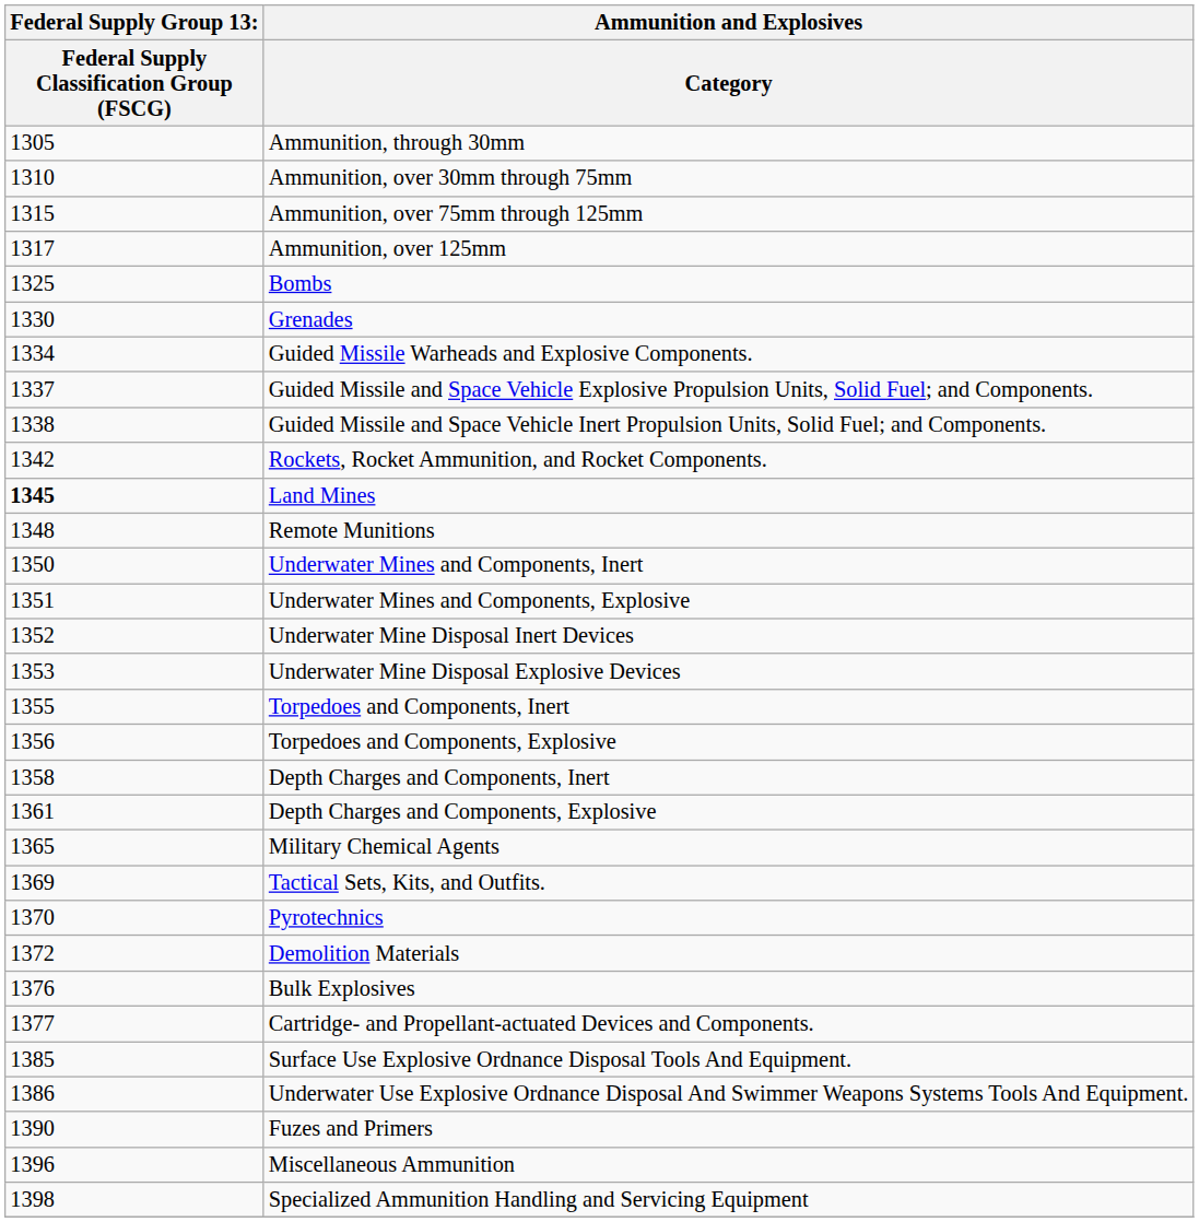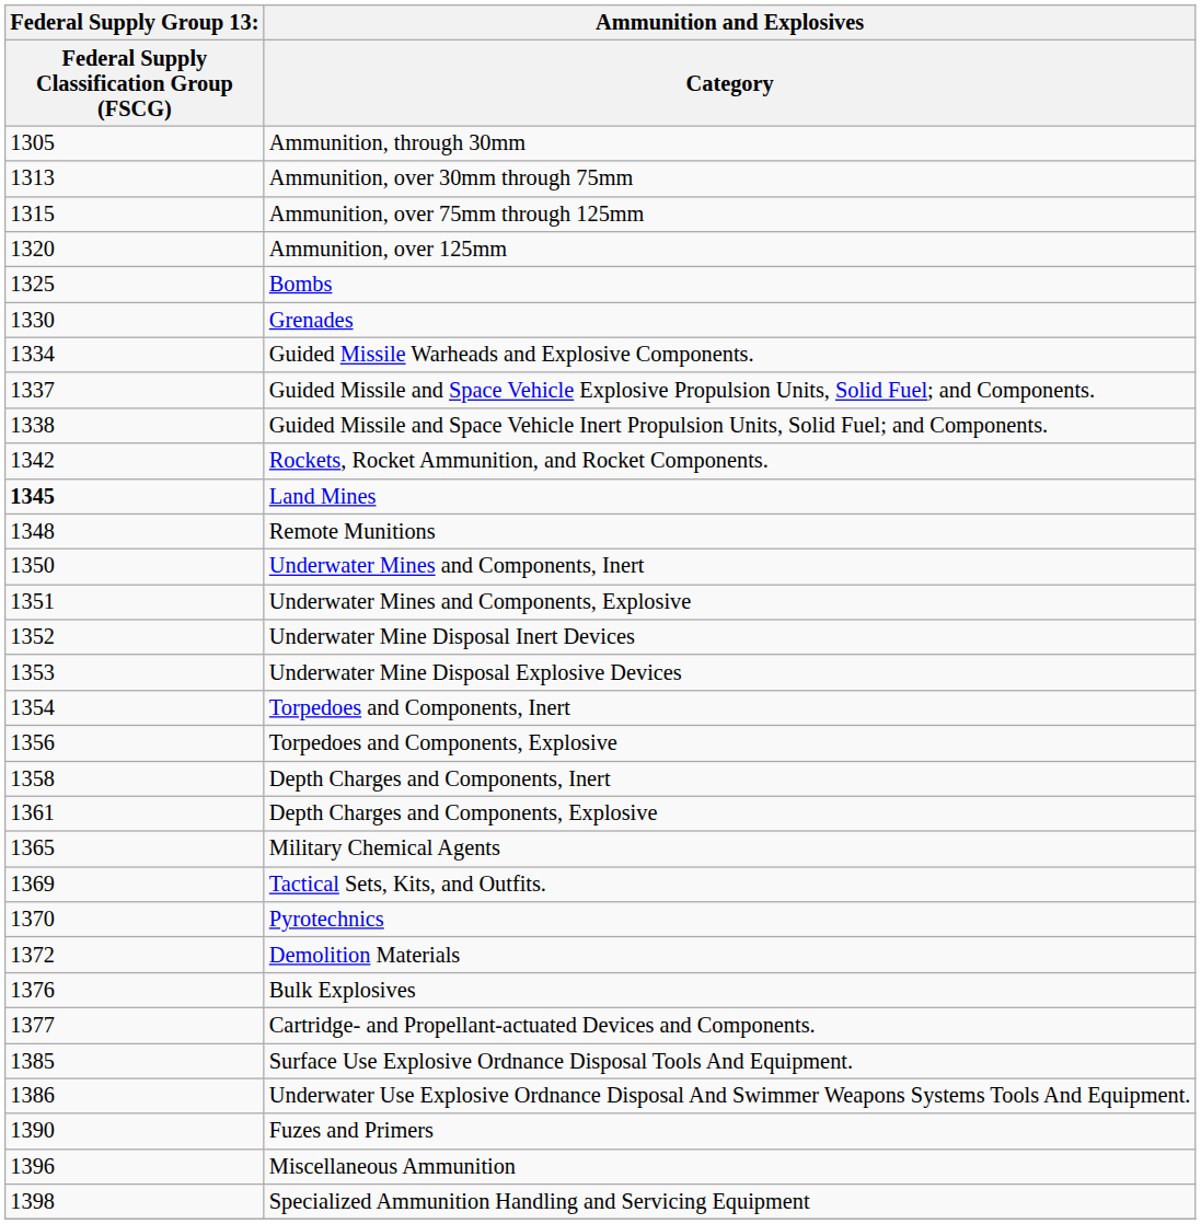Ammunition, over 30mm through 75mm | column 1: 1310 -> 1313
Ammunition, over 125mm | column 1: 1317 -> 1320
Torpedoes and Components, Inert | column 1: 1355 -> 1354
